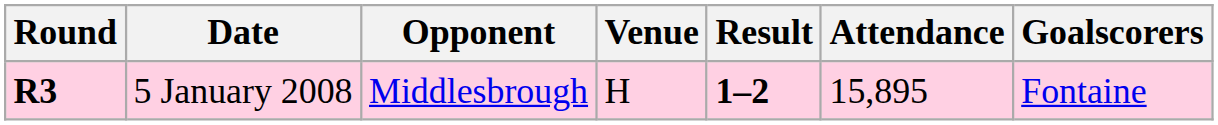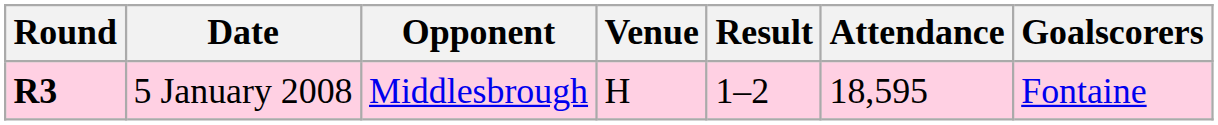5 January 2008 | Result: bold -> normal
5 January 2008 | Attendance: 15,895 -> 18,595
